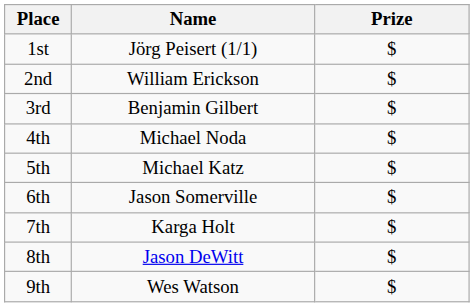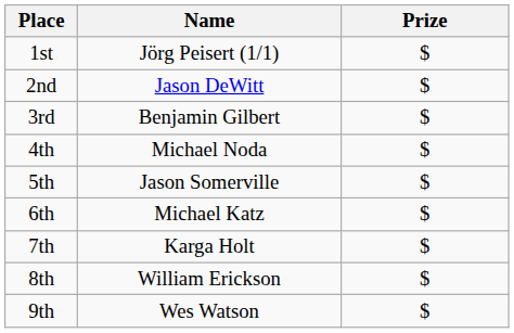2nd | Name: William Erickson -> Jason DeWitt
5th | Name: Michael Katz -> Jason Somerville
6th | Name: Jason Somerville -> Michael Katz
8th | Name: Jason DeWitt -> William Erickson
